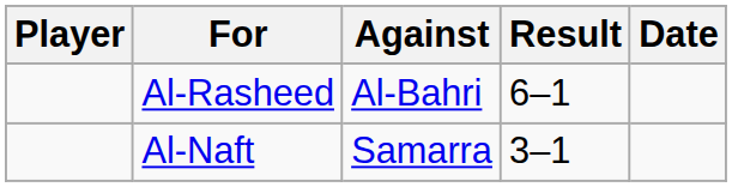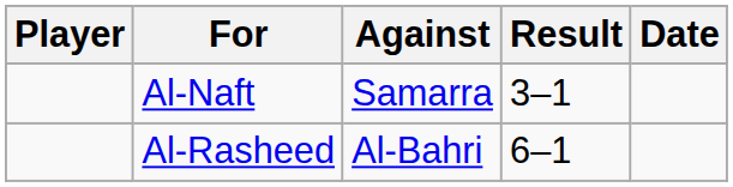rows swapped: Al-Rasheed <-> Al-Naft
